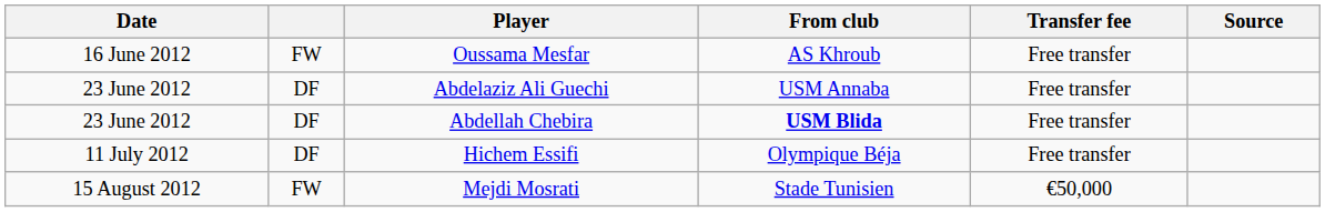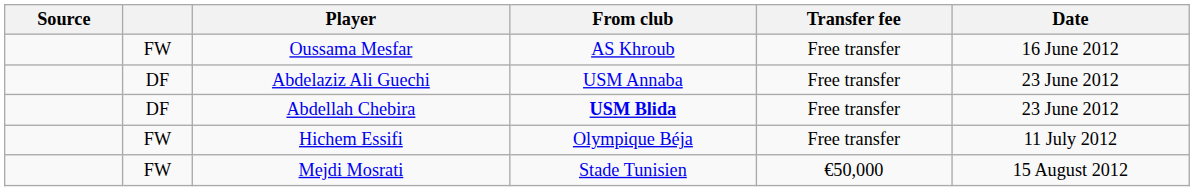columns swapped: Date <-> Source
Hichem Essifi | column 2: DF -> FW
